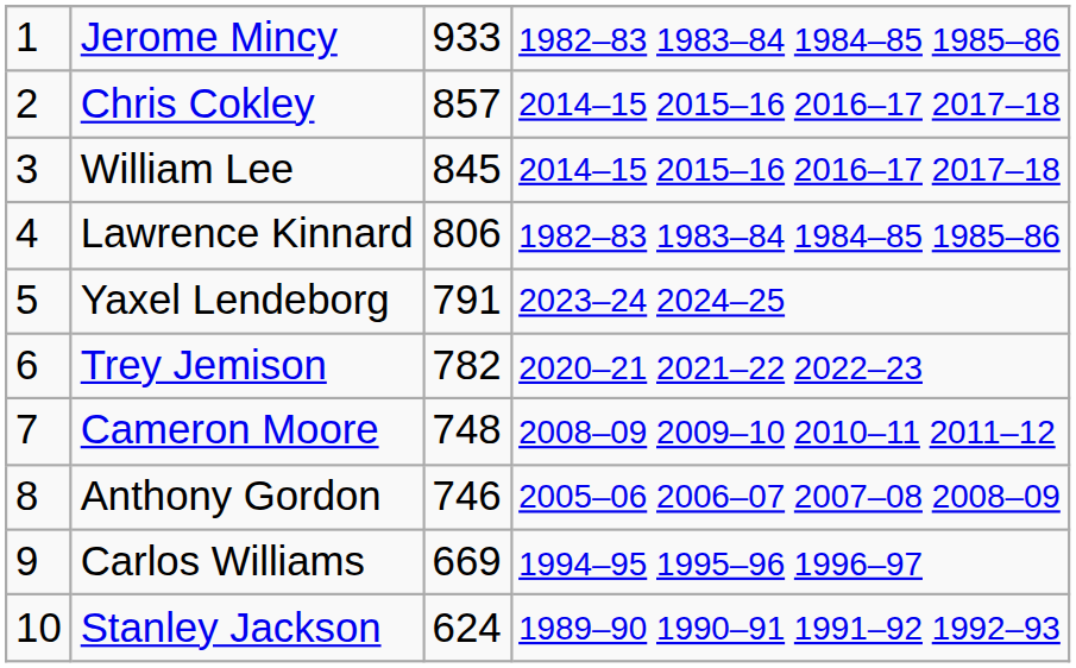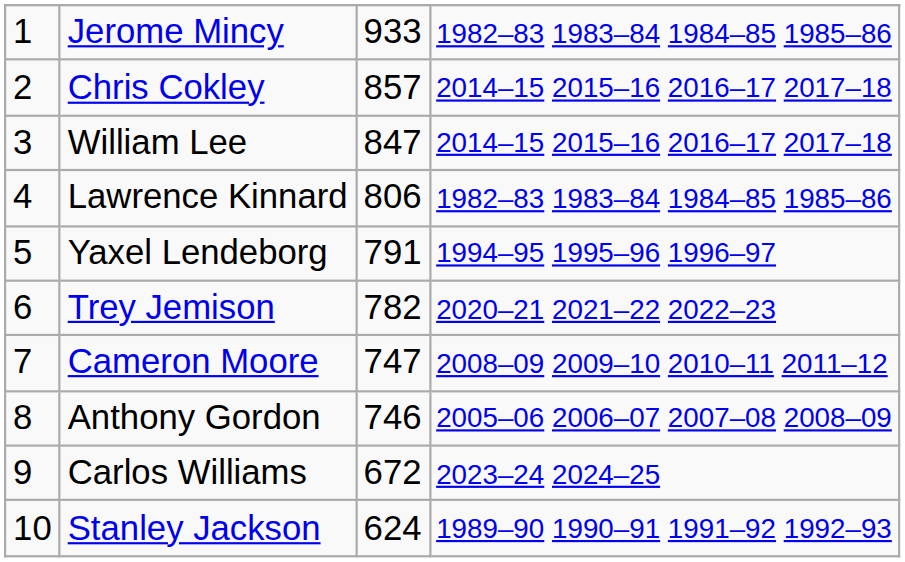William Lee | column 3: 845 -> 847
Yaxel Lendeborg | column 4: 2023–24 2024–25 -> 1994–95 1995–96 1996–97
Cameron Moore | column 3: 748 -> 747
Carlos Williams | column 3: 669 -> 672
Carlos Williams | column 4: 1994–95 1995–96 1996–97 -> 2023–24 2024–25
